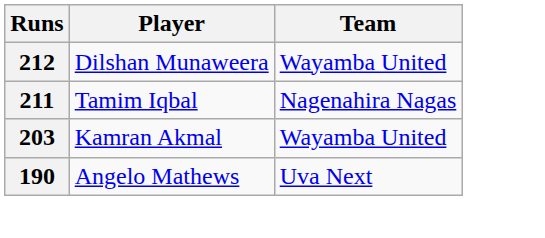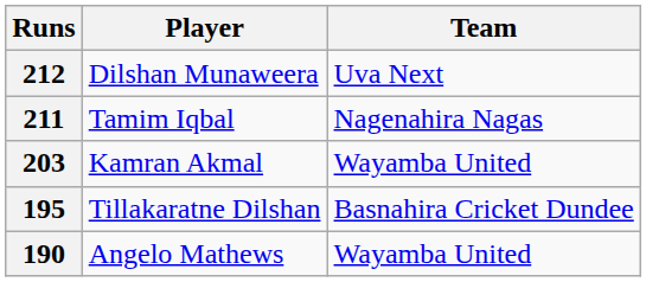212 | Team: Wayamba United -> Uva Next
+ row: 195 | Tillakaratne Dilshan | Basnahira Cricket Dundee
190 | Team: Uva Next -> Wayamba United
